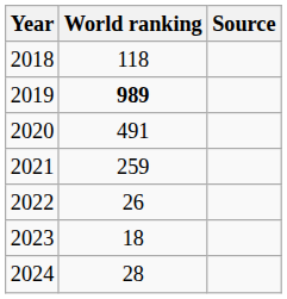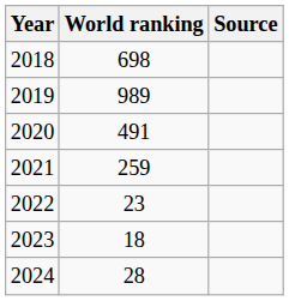2018 | World ranking: 118 -> 698
2019 | World ranking: bold -> normal
2022 | World ranking: 26 -> 23
